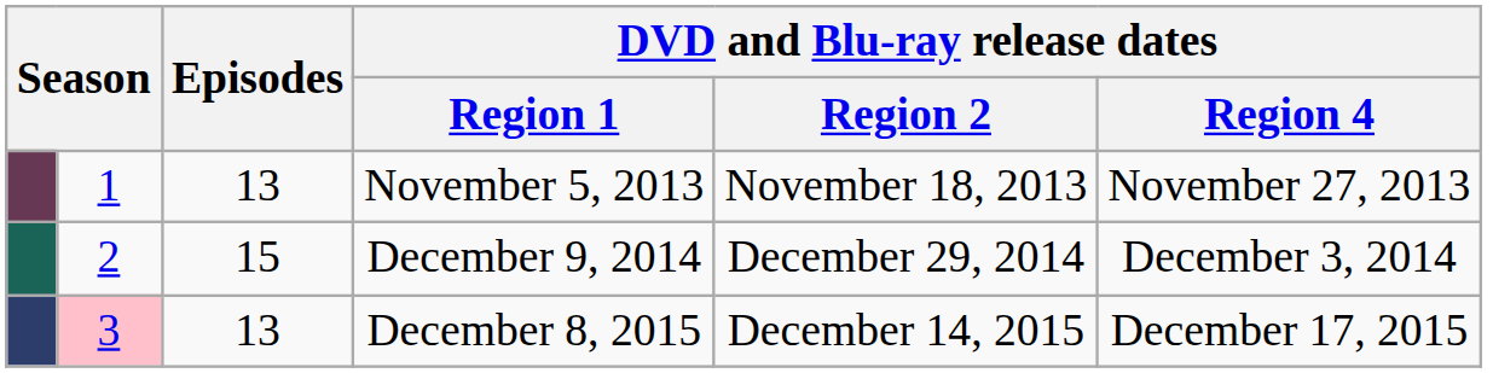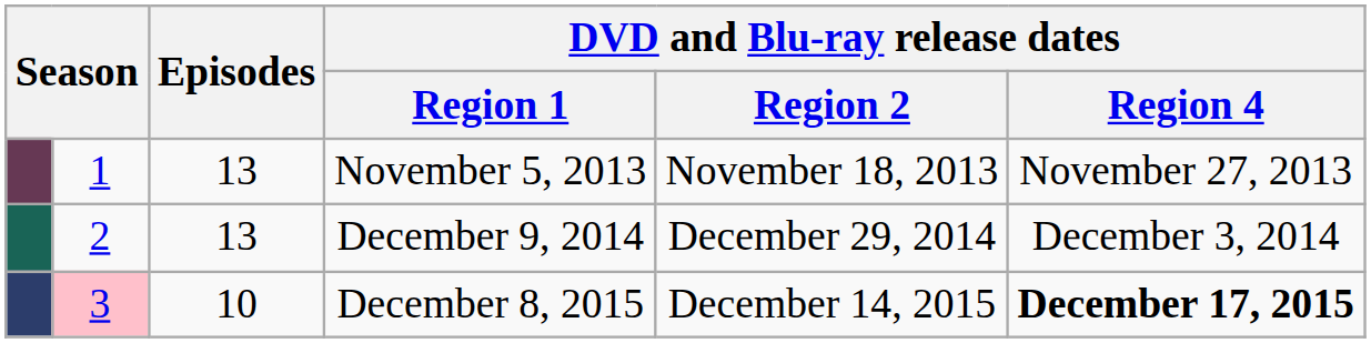December 9, 2014 | Episodes: 15 -> 13
December 8, 2015 | Episodes: 13 -> 10
December 8, 2015 | DVD and Blu-ray release dates / Region 4: normal -> bold
